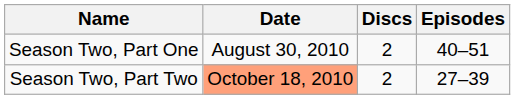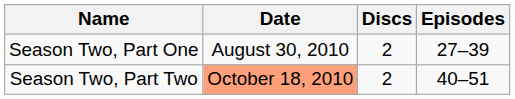Season Two, Part One | Episodes: 40–51 -> 27–39
Season Two, Part Two | Episodes: 27–39 -> 40–51
